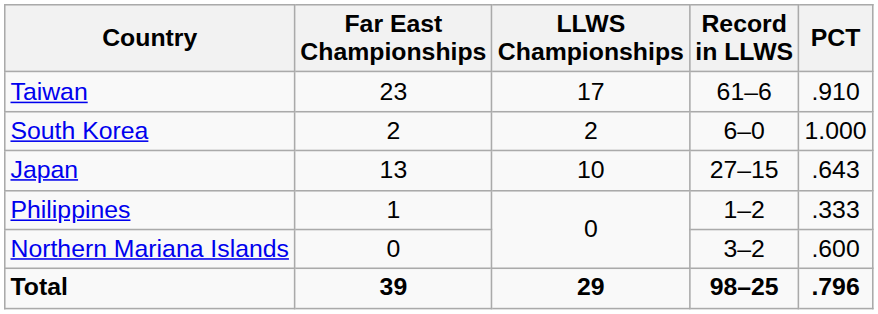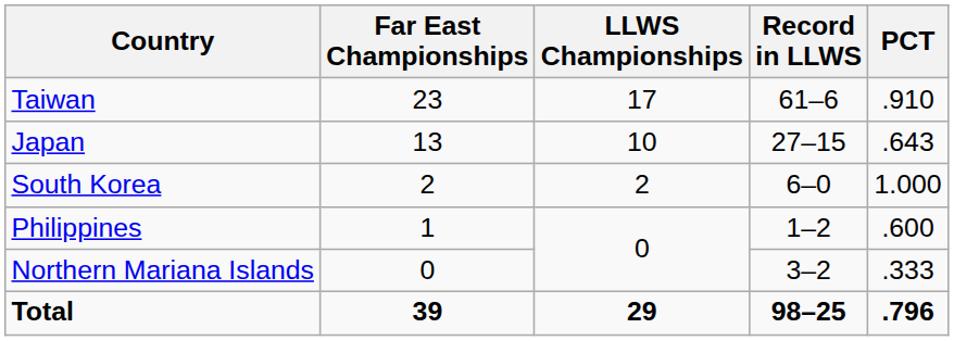rows swapped: Japan <-> South Korea
Philippines | PCT: .333 -> .600
Northern Mariana Islands | PCT: .600 -> .333
